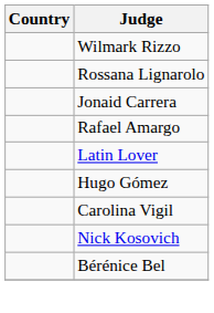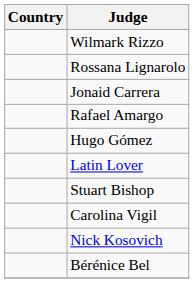rows swapped: Hugo Gómez <-> Latin Lover
+ row: Stuart Bishop
